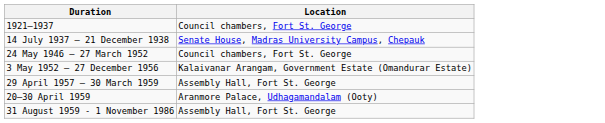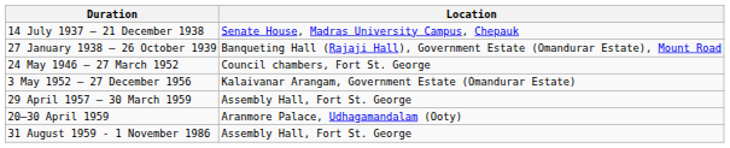- row: 1921–1937 | Council chambers, Fort St. George
+ row: 27 January 1938 – 26 October 1939 | Banqueting Hall (Rajaji Hall), Government Estate (Omandurar Estate), Mount Road
